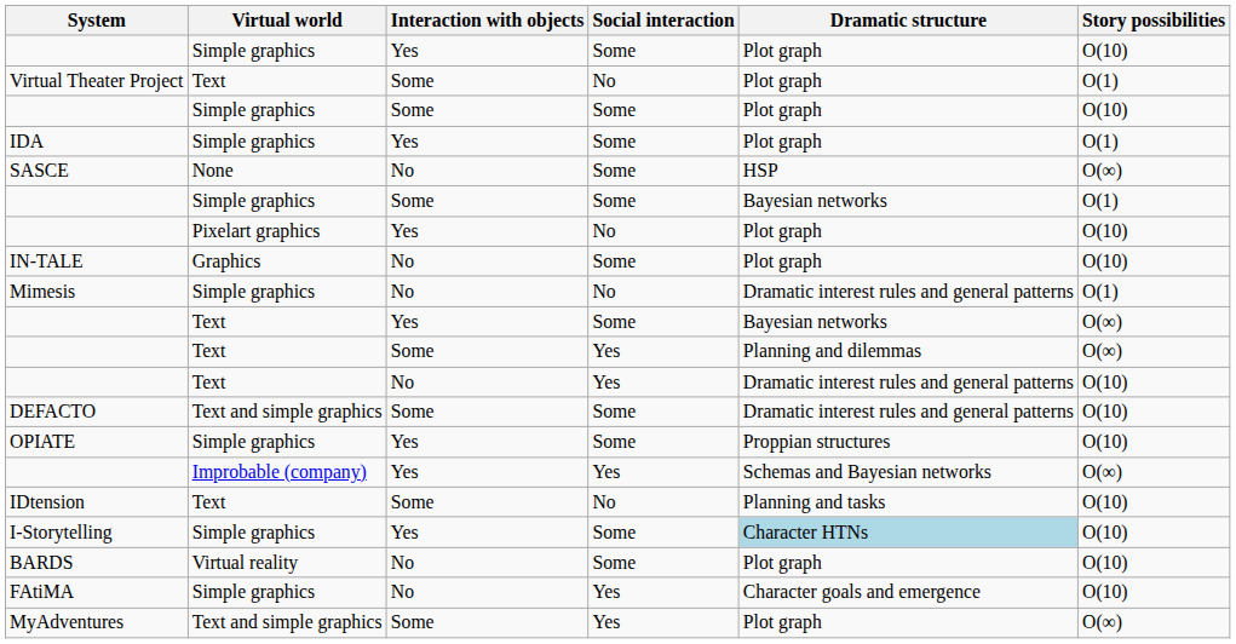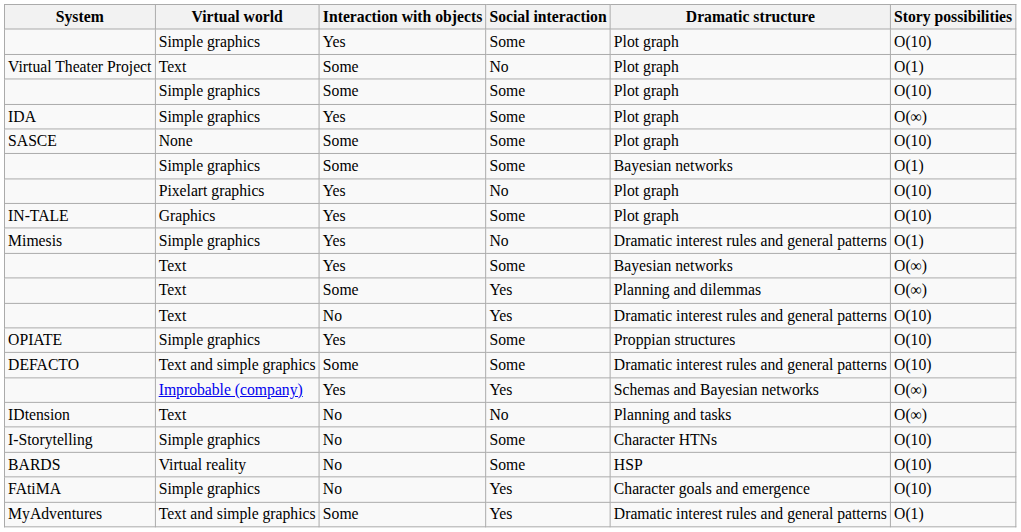IDA | Story possibilities: O(1) -> O(∞)
SASCE | Interaction with objects: No -> Some
SASCE | Dramatic structure: HSP -> Plot graph
SASCE | Story possibilities: O(∞) -> O(10)
IN-TALE | Interaction with objects: No -> Yes
Mimesis | Interaction with objects: No -> Yes
rows swapped: DEFACTO <-> OPIATE
IDtension | Interaction with objects: Some -> No
IDtension | Story possibilities: O(10) -> O(∞)
I-Storytelling | Interaction with objects: Yes -> No
I-Storytelling | Dramatic structure: lightblue background -> no background
BARDS | Dramatic structure: Plot graph -> HSP
MyAdventures | Dramatic structure: Plot graph -> Dramatic interest rules and general patterns
MyAdventures | Story possibilities: O(∞) -> O(1)
